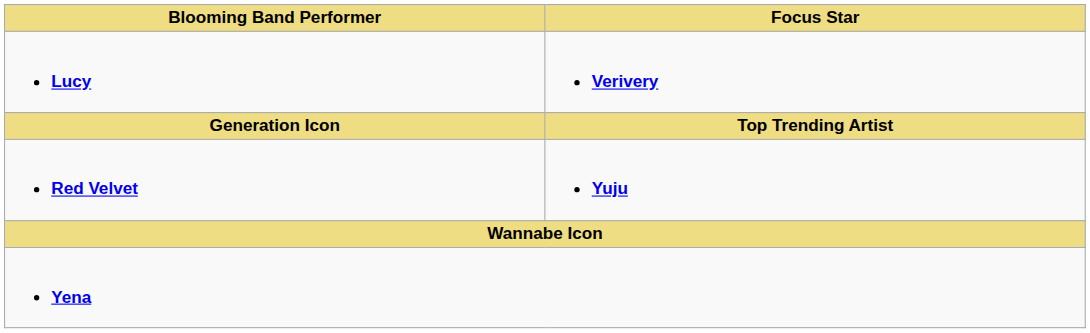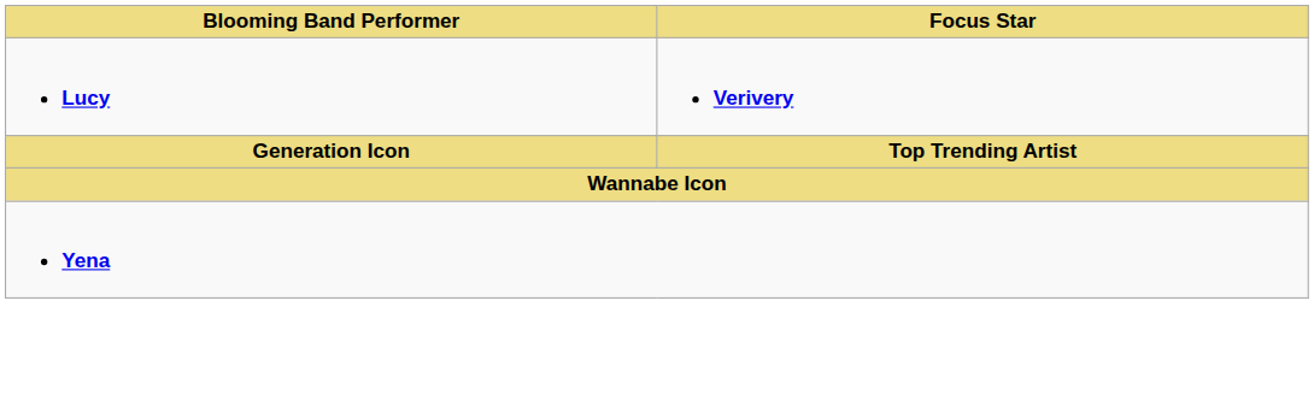- row: Red Velvet | Yuju
